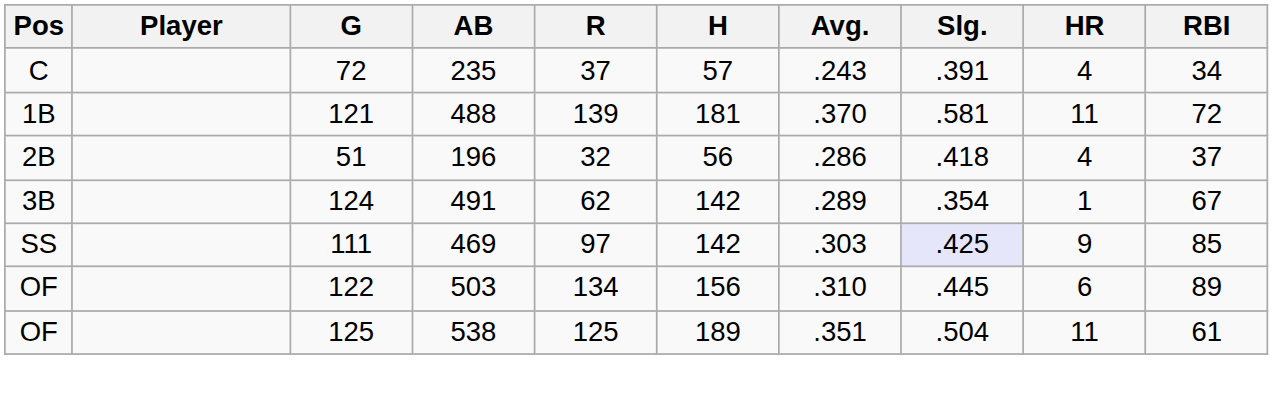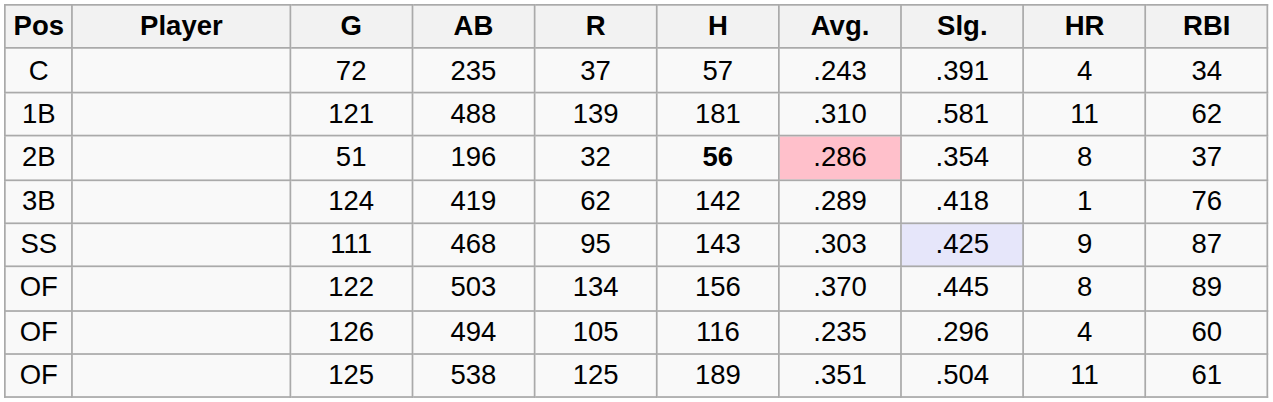121 | Avg.: .370 -> .310
121 | RBI: 72 -> 62
51 | H: normal -> bold
51 | Avg.: no background -> pink background
51 | Slg.: .418 -> .354
51 | HR: 4 -> 8
124 | AB: 491 -> 419
124 | Slg.: .354 -> .418
124 | RBI: 67 -> 76
111 | AB: 469 -> 468
111 | R: 97 -> 95
111 | H: 142 -> 143
111 | RBI: 85 -> 87
122 | Avg.: .310 -> .370
122 | HR: 6 -> 8
+ row: OF | 126 | 494 | 105 | 116 | .235 | .296 | 4 | 60
